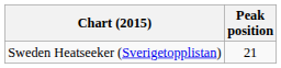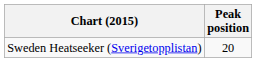Sweden Heatseeker (Sverigetopplistan) | Peak position: 21 -> 20
